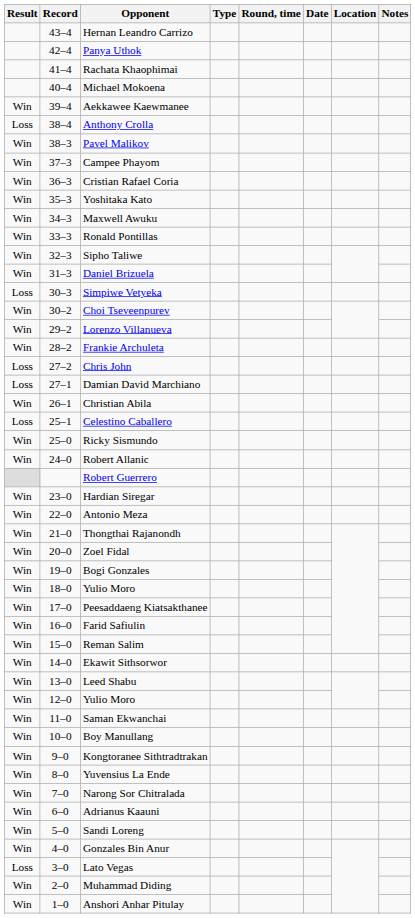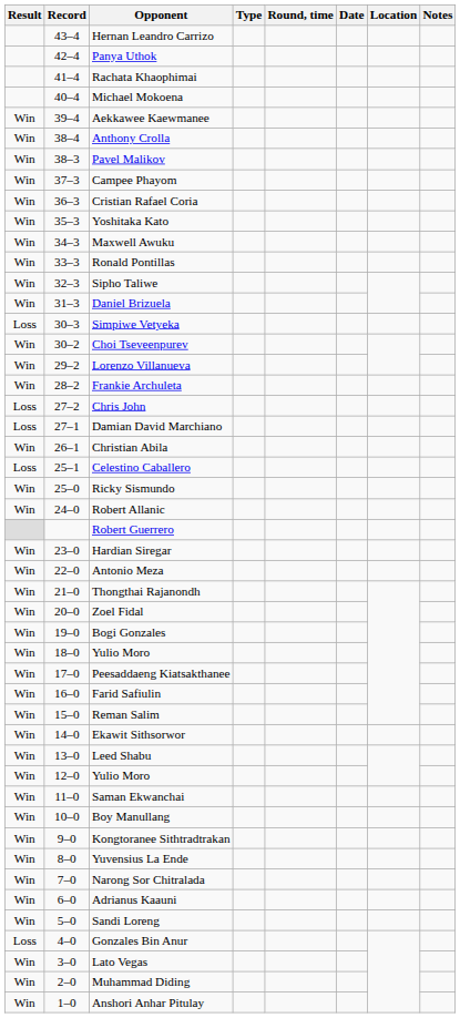Anthony Crolla | Result: Loss -> Win
Gonzales Bin Anur | Result: Win -> Loss
Lato Vegas | Result: Loss -> Win
